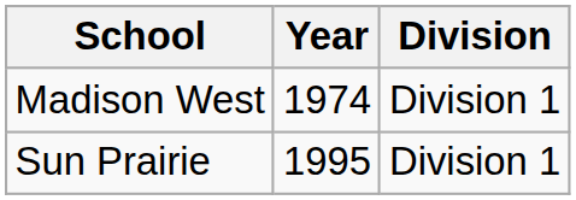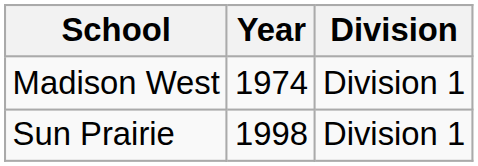Sun Prairie | Year: 1995 -> 1998
